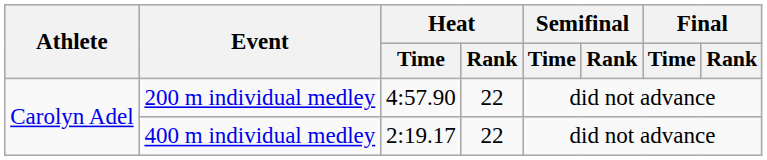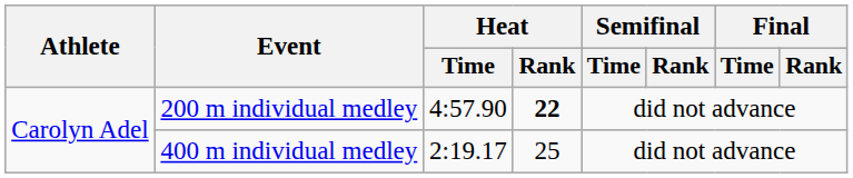200 m individual medley | Heat / Rank: normal -> bold
400 m individual medley | Heat / Rank: 22 -> 25
